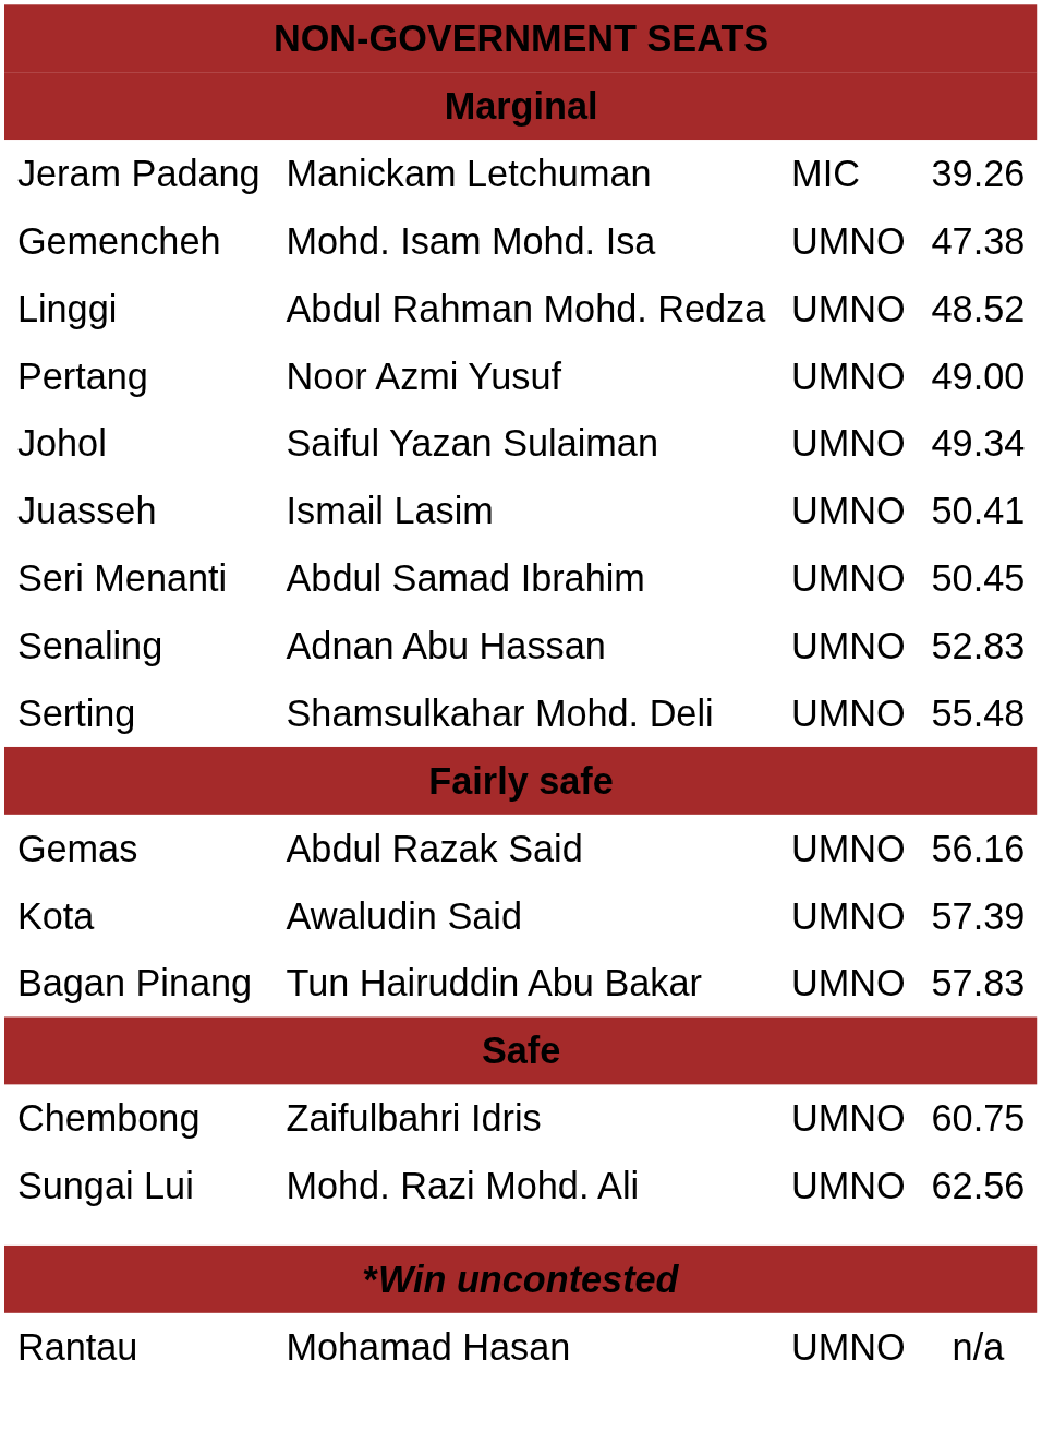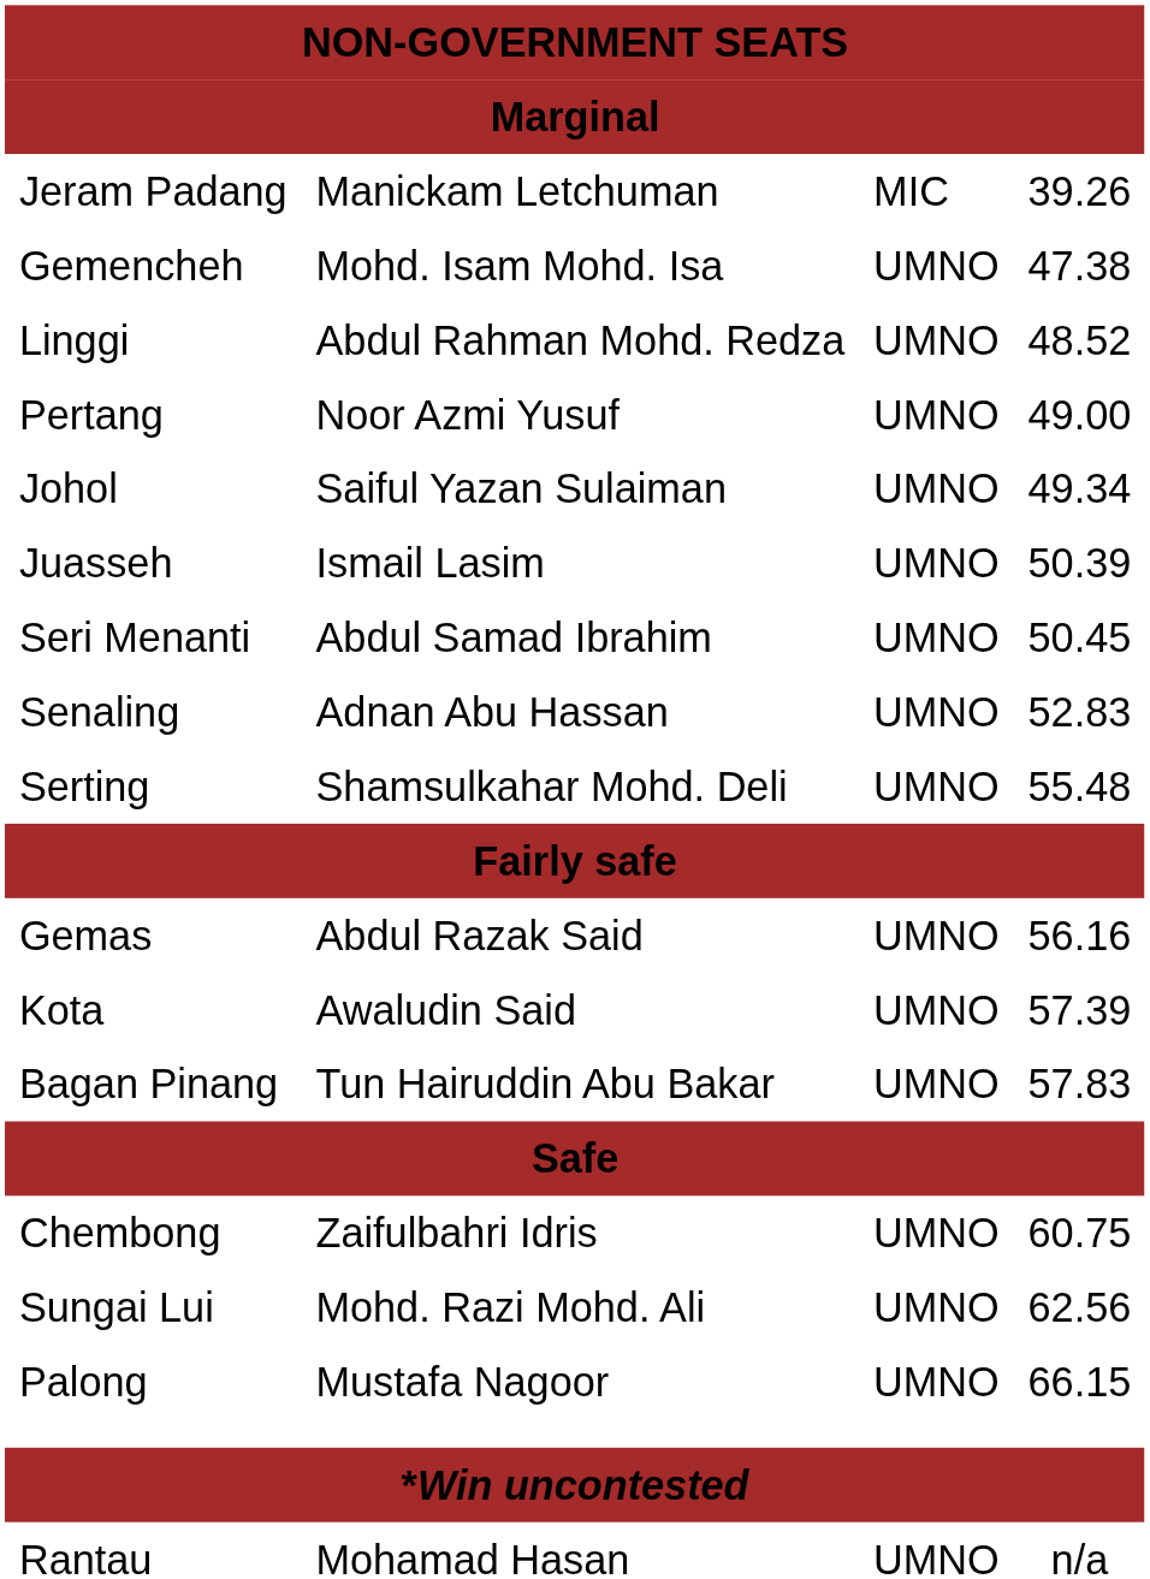Juasseh | column 4: 50.41 -> 50.39
+ row: Palong | Mustafa Nagoor | UMNO | 66.15
